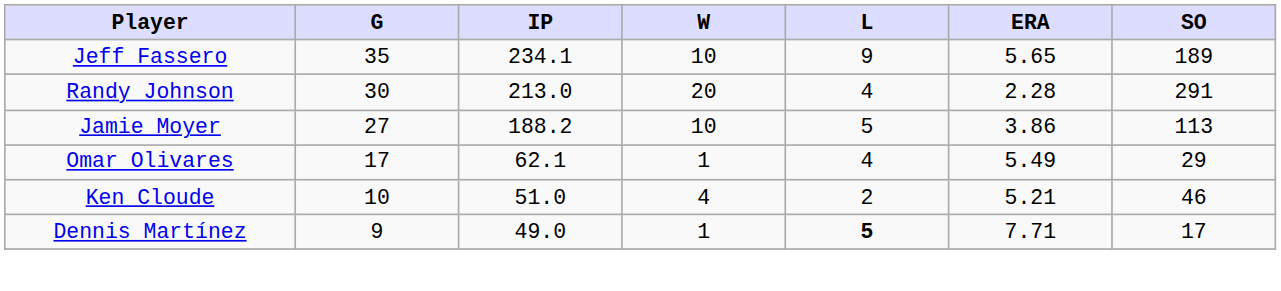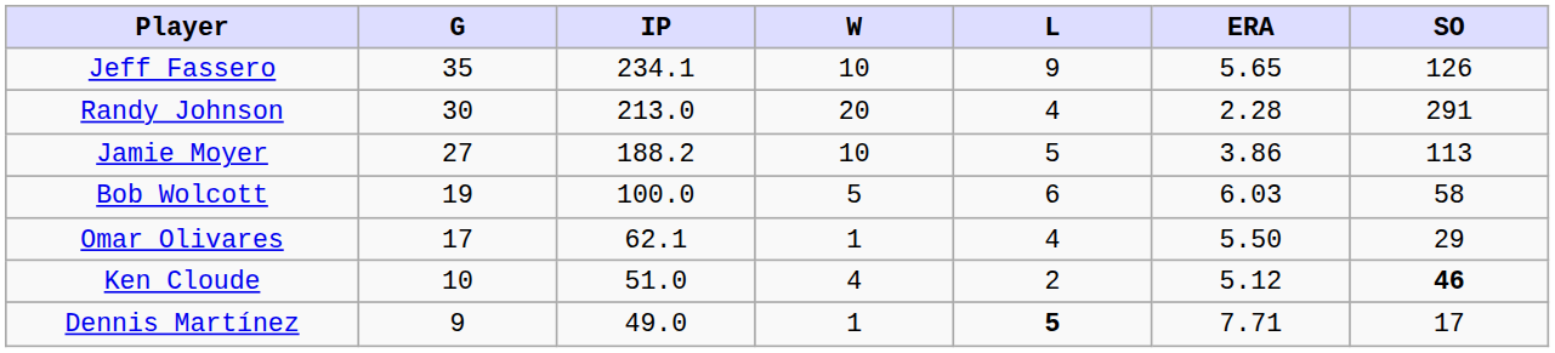Jeff Fassero | SO: 189 -> 126
+ row: Bob Wolcott | 19 | 100.0 | 5 | 6 | 6.03 | 58
Omar Olivares | ERA: 5.49 -> 5.50
Ken Cloude | ERA: 5.21 -> 5.12
Ken Cloude | SO: normal -> bold
